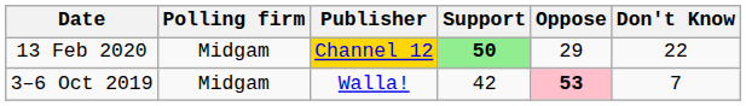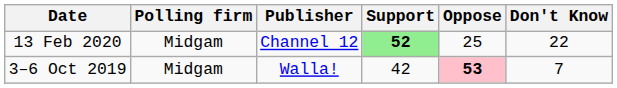13 Feb 2020 | Publisher: gold background -> no background
13 Feb 2020 | Support: 50 -> 52
13 Feb 2020 | Oppose: 29 -> 25
